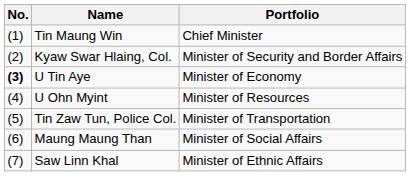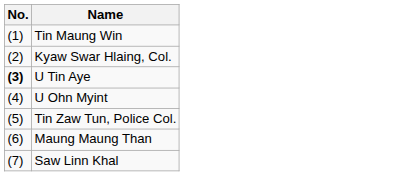- column: Portfolio | Chief Minister | Minister of Security and Border Affairs | Minister of Economy | Minister of Resources | Minister of Transportation | Minister of Social Affairs | Minister of Ethnic Affairs
